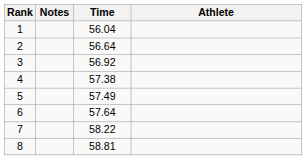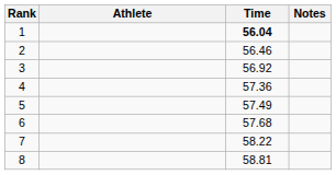columns swapped: Athlete <-> Notes
1 | Time: normal -> bold
2 | Time: 56.64 -> 56.46
4 | Time: 57.38 -> 57.36
6 | Time: 57.64 -> 57.68
